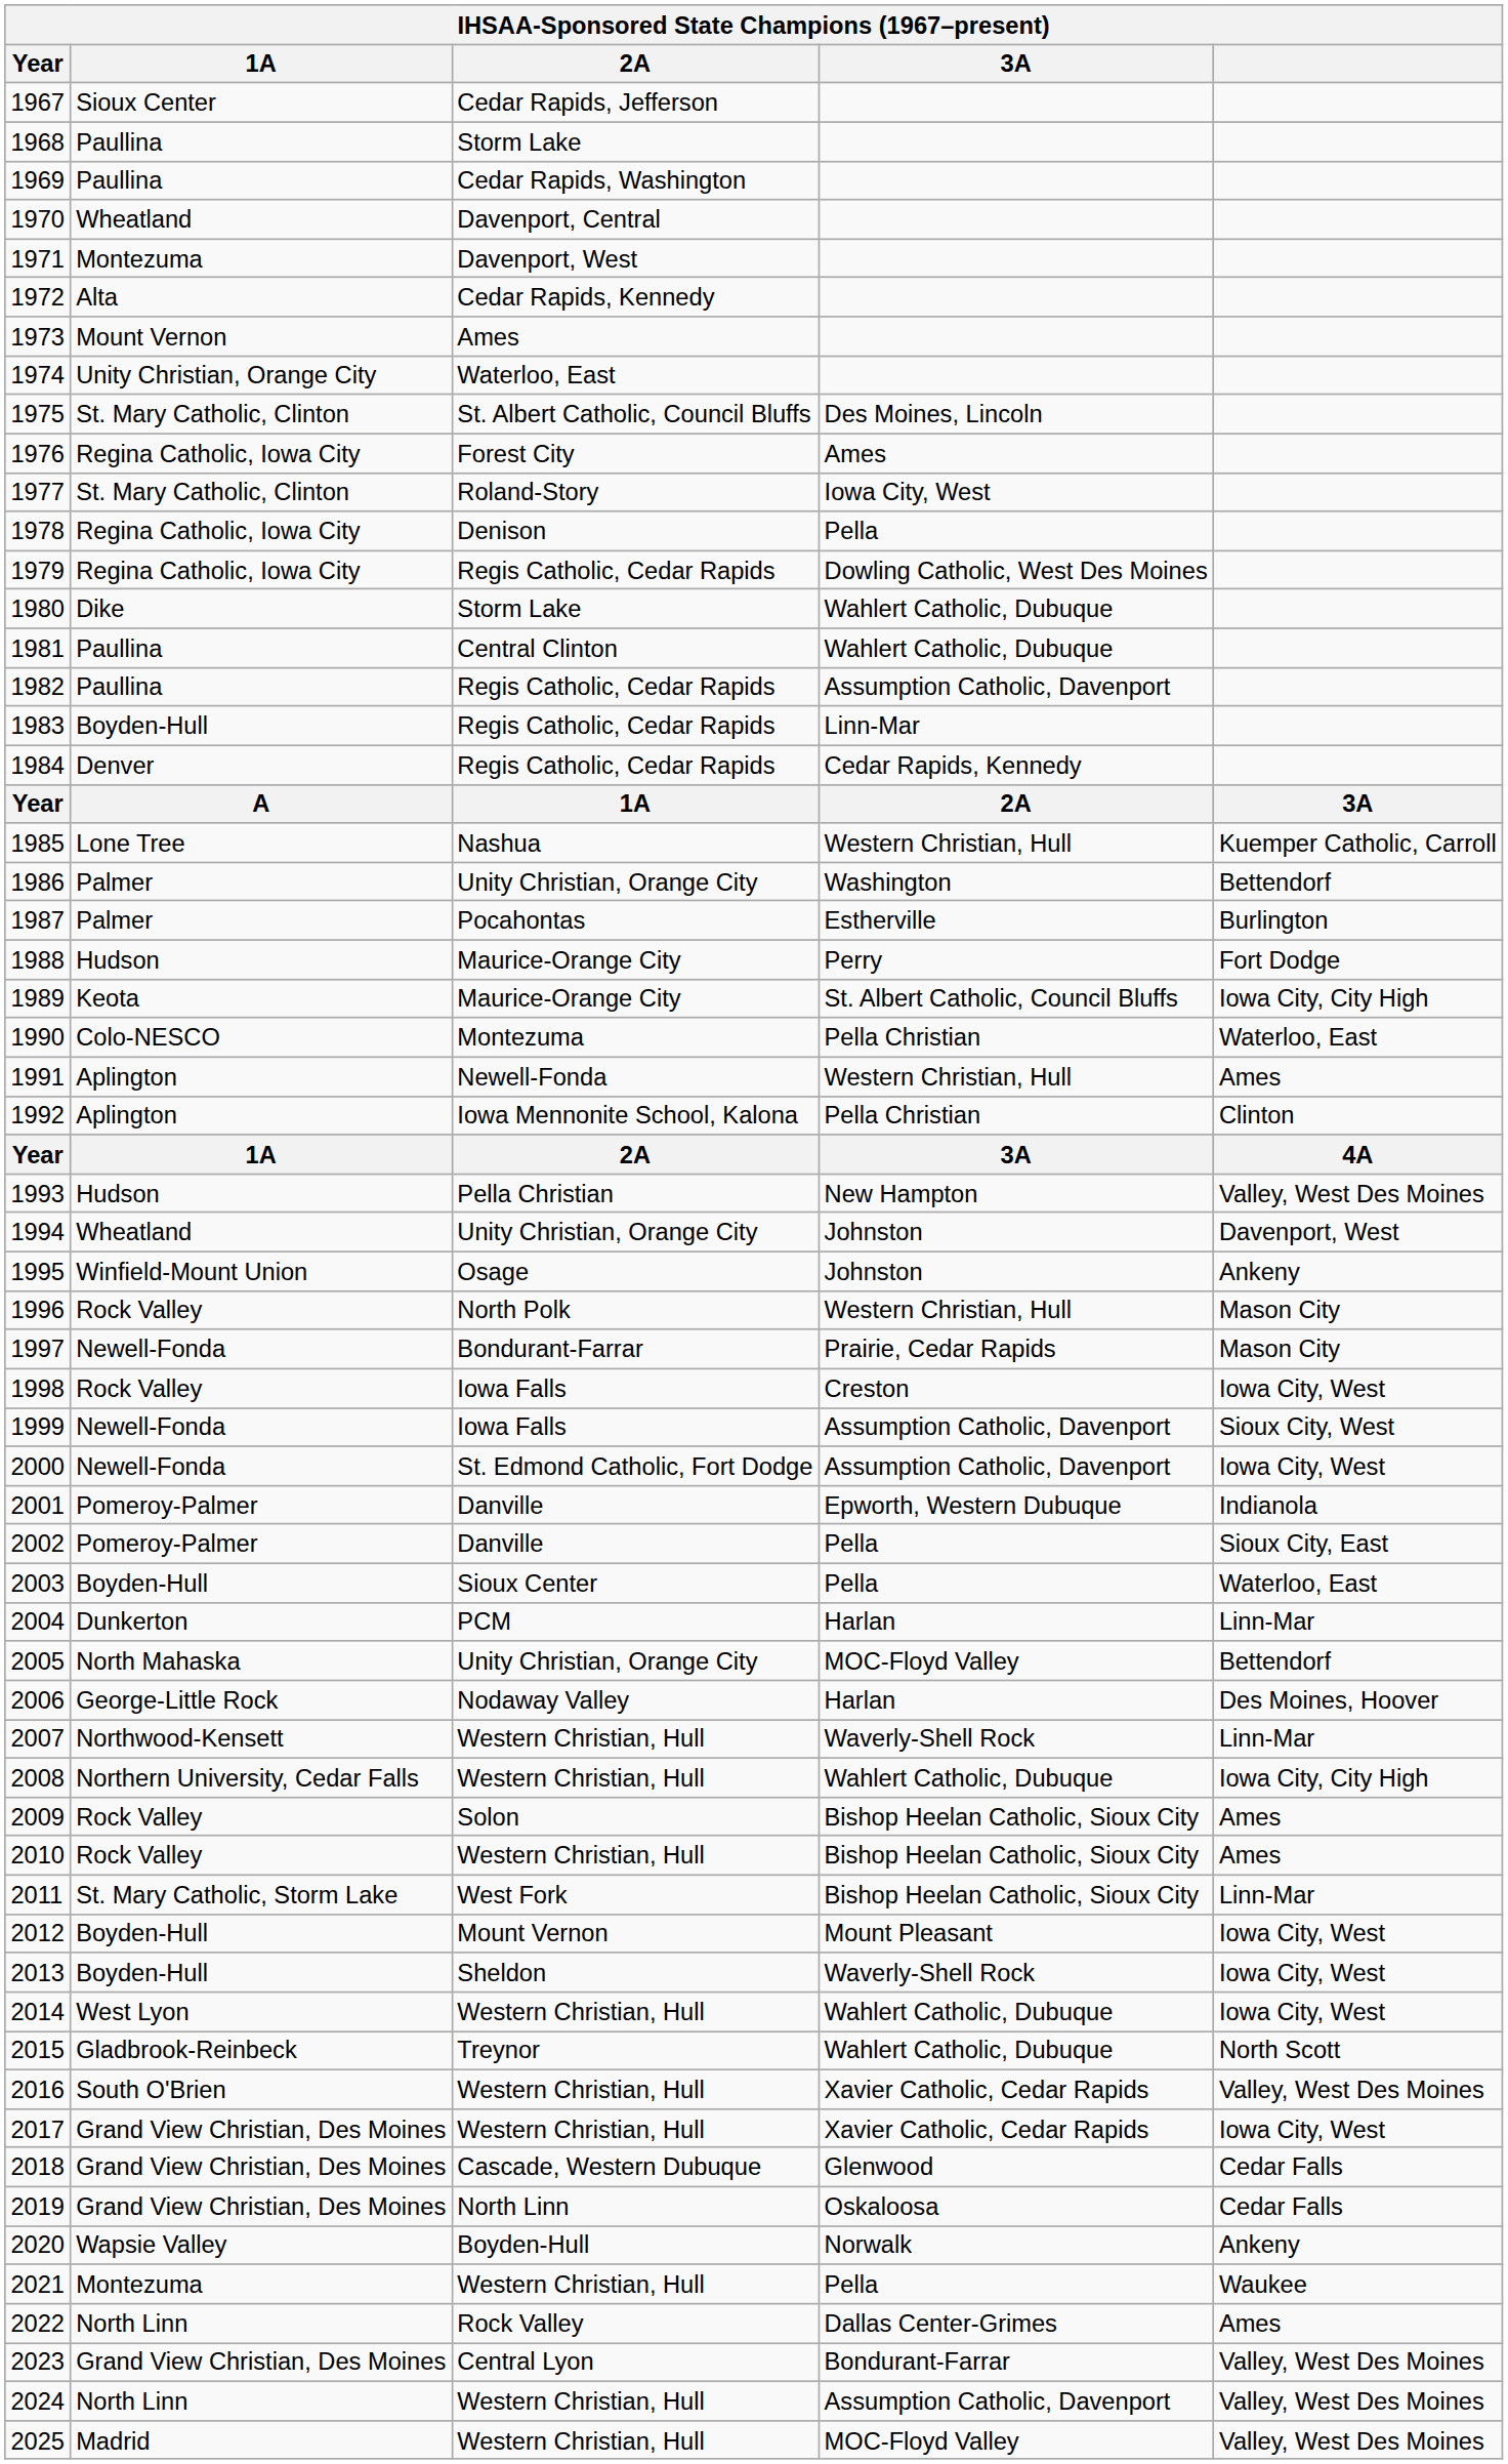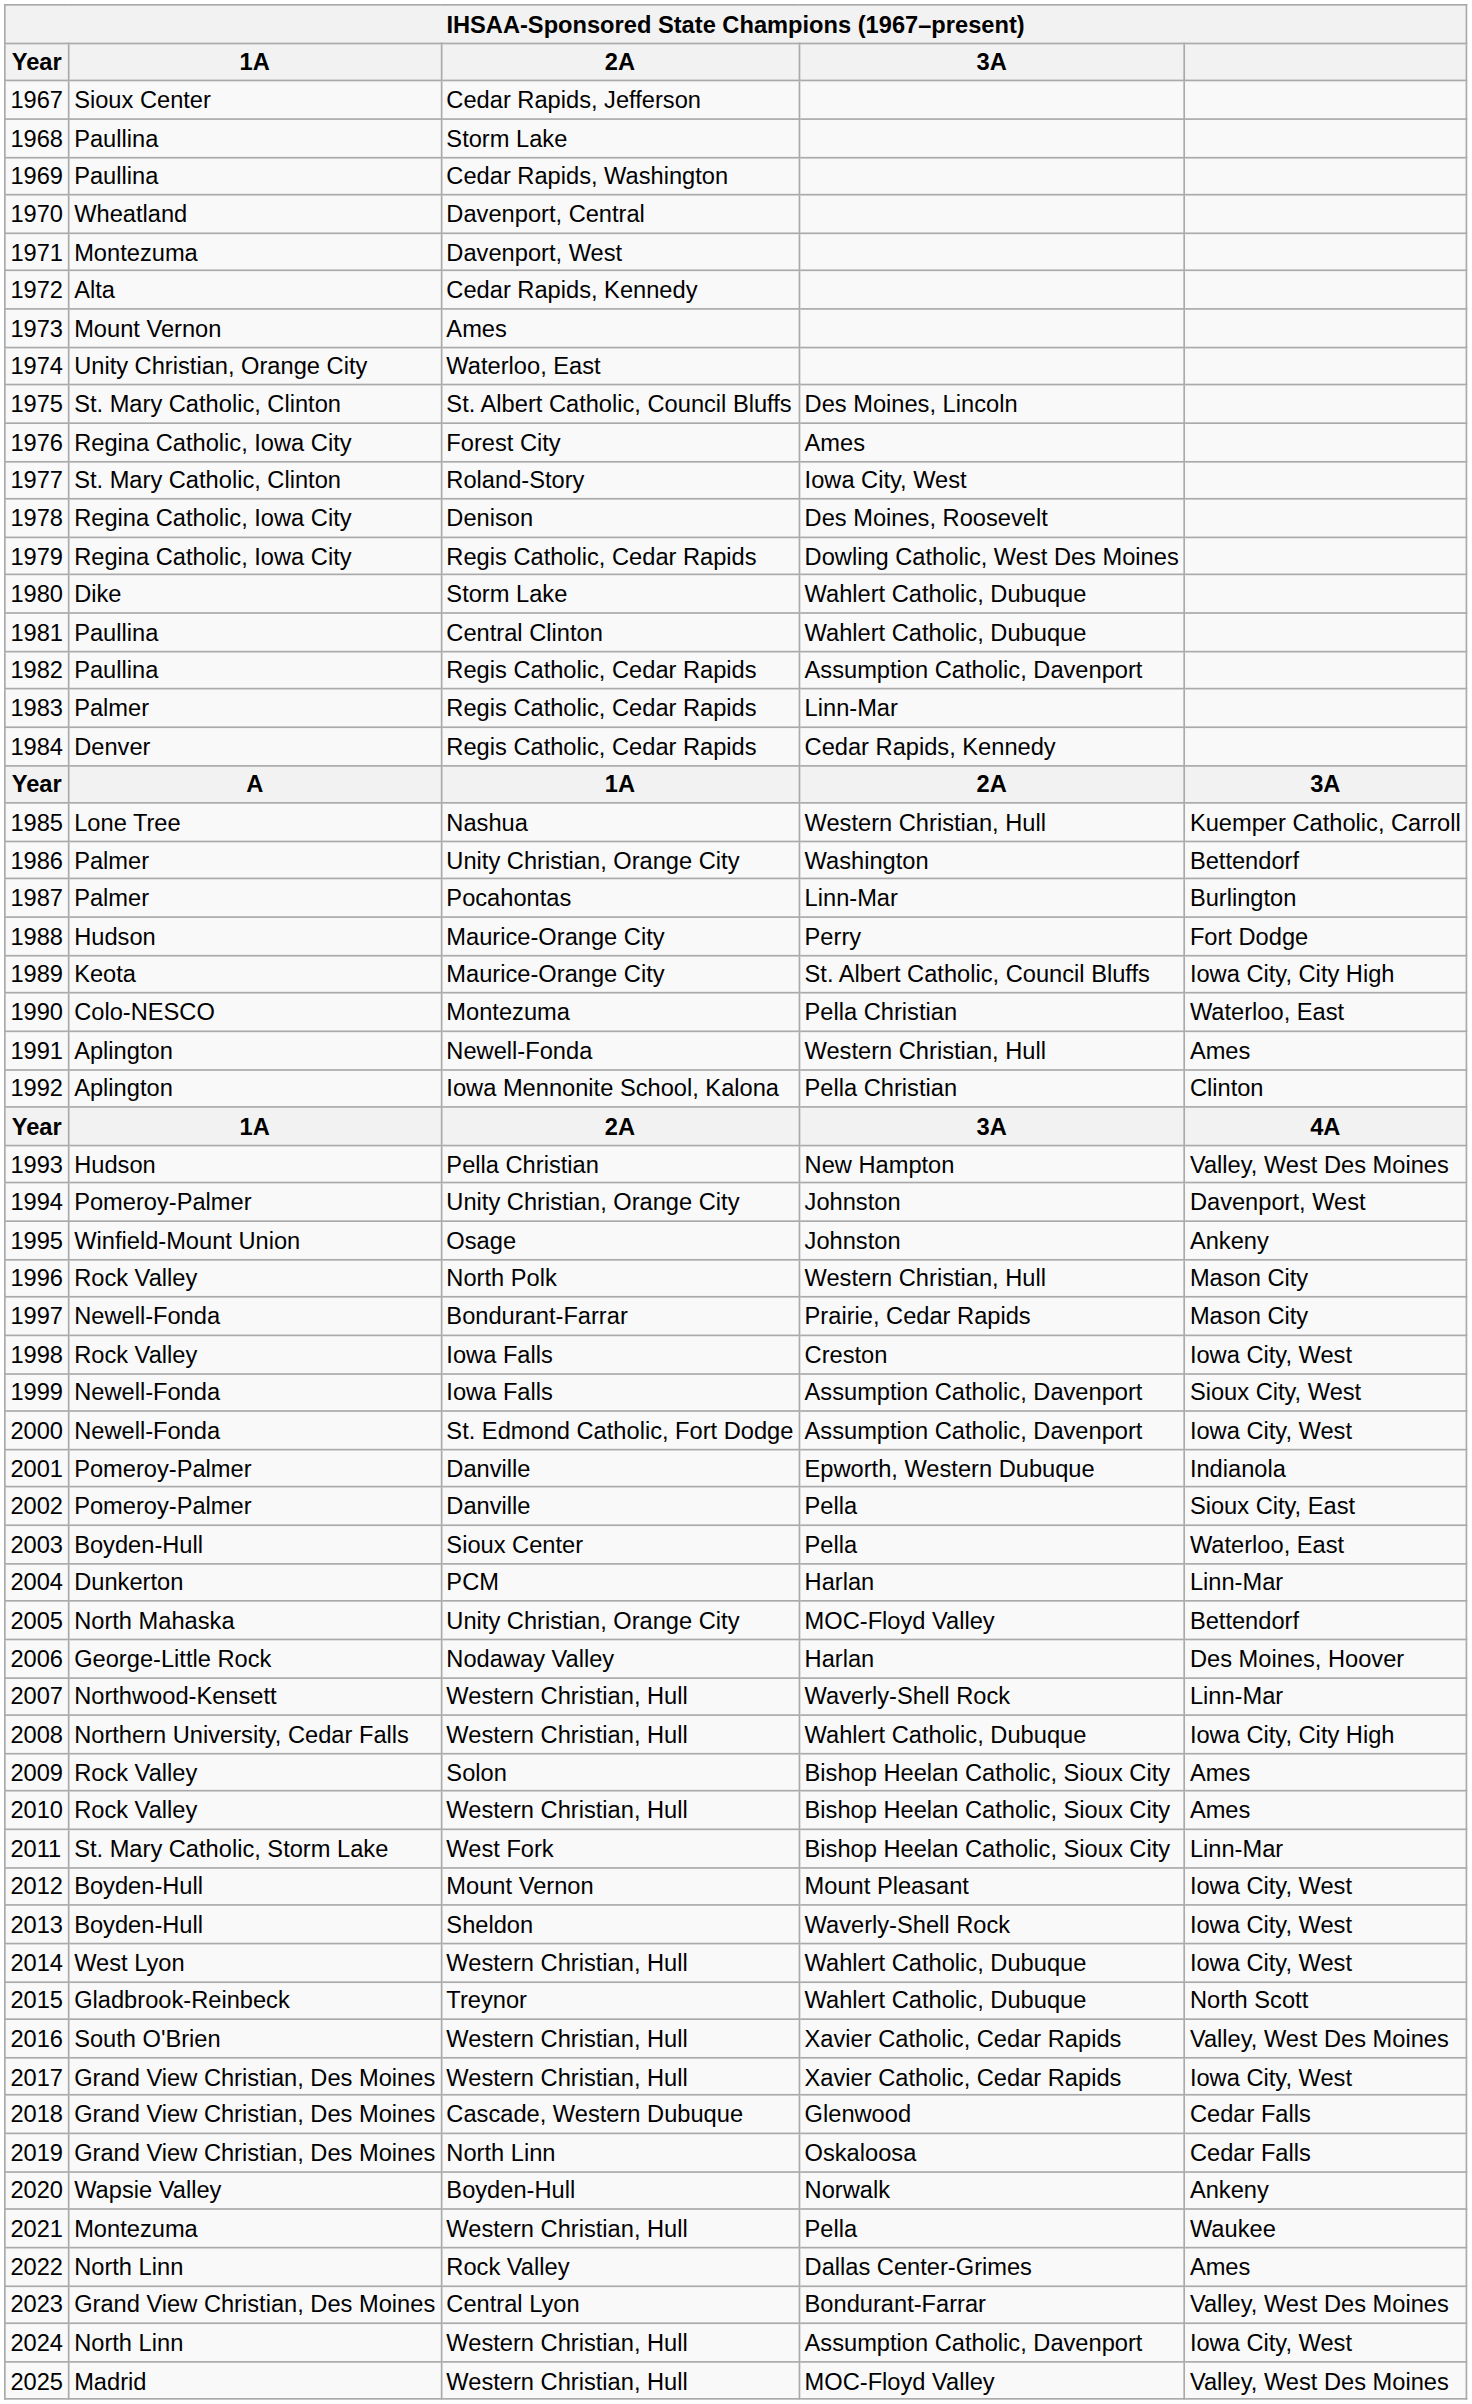1978 | 3A: Pella -> Des Moines, Roosevelt
1983 | 1A: Boyden-Hull -> Palmer
1987 | 3A: Estherville -> Linn-Mar
1994 | 1A: Wheatland -> Pomeroy-Palmer
2024 | column 5: Valley, West Des Moines -> Iowa City, West
